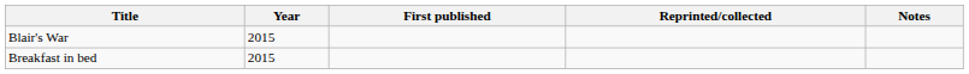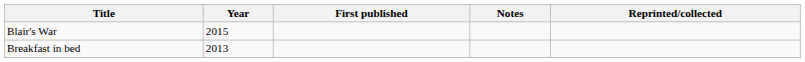columns swapped: Reprinted/collected <-> Notes
Breakfast in bed | Year: 2015 -> 2013
